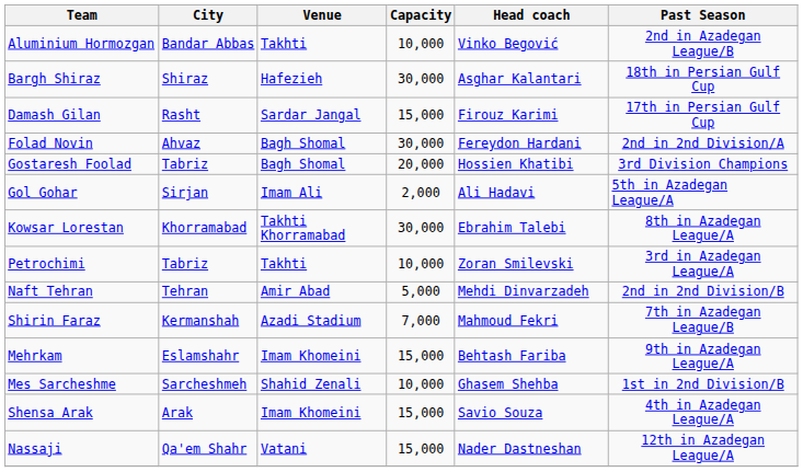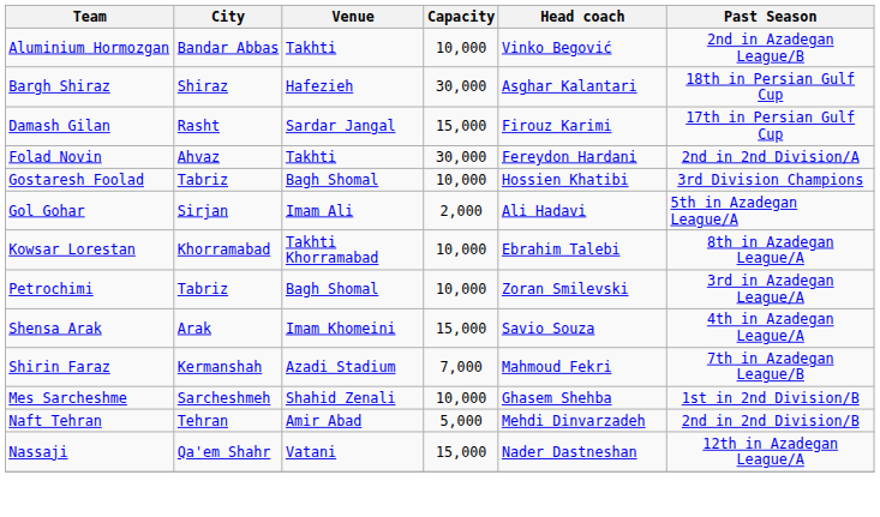Folad Novin | Venue: Bagh Shomal -> Takhti
Gostaresh Foolad | Capacity: 20,000 -> 10,000
Kowsar Lorestan | Capacity: 30,000 -> 10,000
Petrochimi | Venue: Takhti -> Bagh Shomal
rows swapped: Shensa Arak <-> Naft Tehran
- row: Mehrkam | Eslamshahr | Imam Khomeini | 15,000 | Behtash Fariba | 9th in Azadegan League/A
